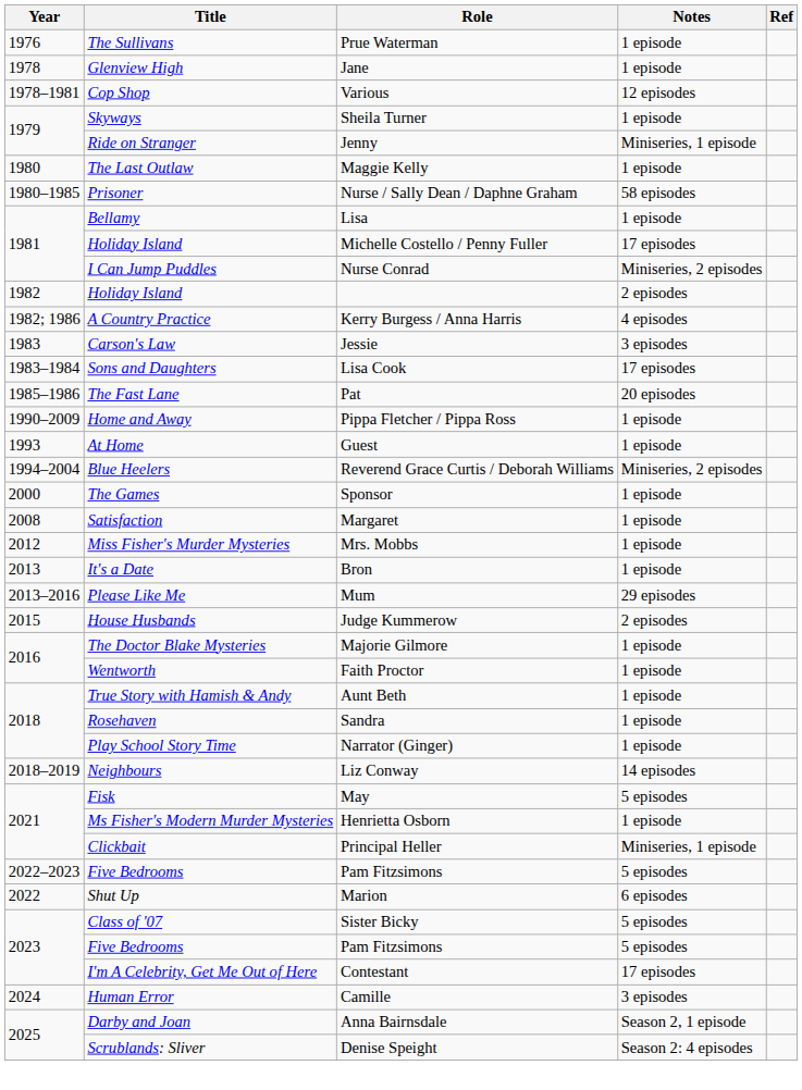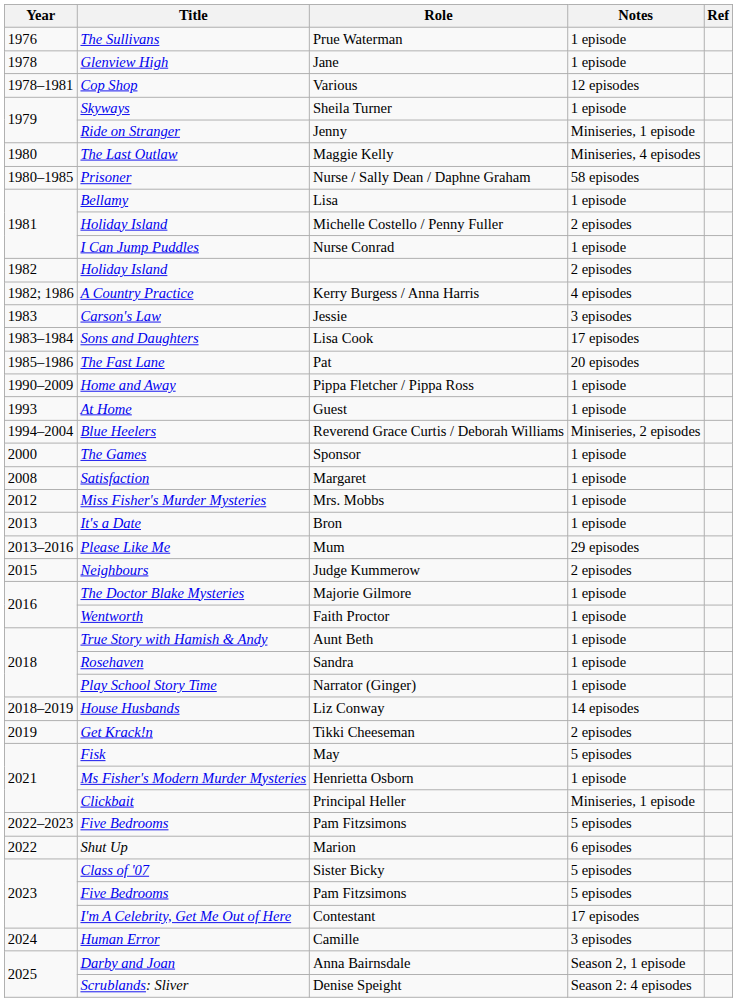Maggie Kelly | Notes: 1 episode -> Miniseries, 4 episodes
Michelle Costello / Penny Fuller | Notes: 17 episodes -> 2 episodes
Nurse Conrad | Notes: Miniseries, 2 episodes -> 1 episode
Judge Kummerow | Title: House Husbands -> Neighbours
Liz Conway | Title: Neighbours -> House Husbands
+ row: 2019 | Get Krack!n | Tikki Cheeseman | 2 episodes
